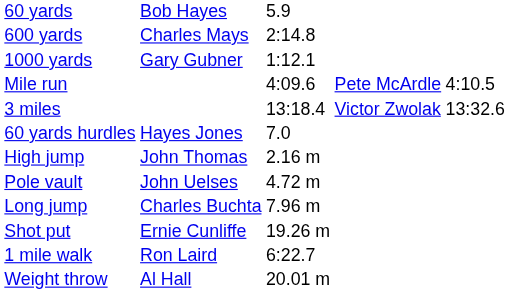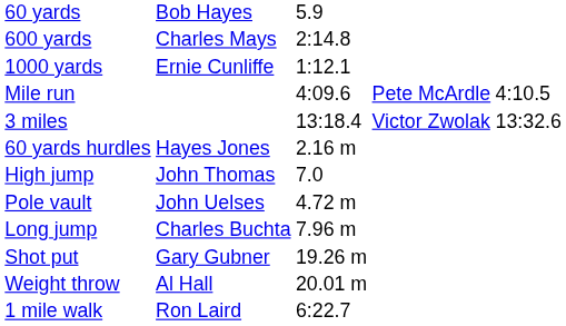1000 yards | column 2: Gary Gubner -> Ernie Cunliffe
60 yards hurdles | column 3: 7.0 -> 2.16 m
High jump | column 3: 2.16 m -> 7.0
Shot put | column 2: Ernie Cunliffe -> Gary Gubner
rows swapped: Weight throw <-> 1 mile walk
